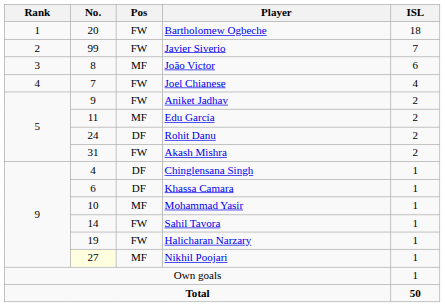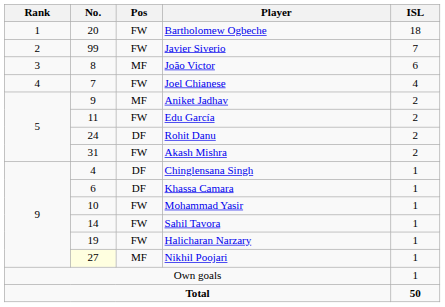Aniket Jadhav | Pos: FW -> MF
Edu García | Pos: MF -> FW
Mohammad Yasir | Pos: MF -> FW
